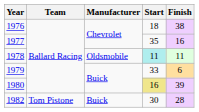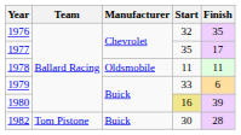1976 | Start: 18 -> 32
1976 | Finish: 38 -> 35
1977 | Finish: 16 -> 17
1978 | Start: paleturquoise background -> no background
